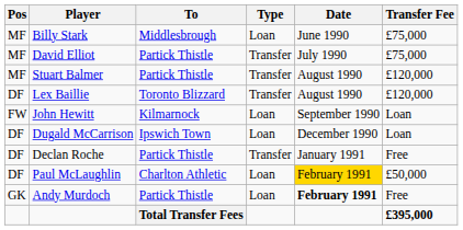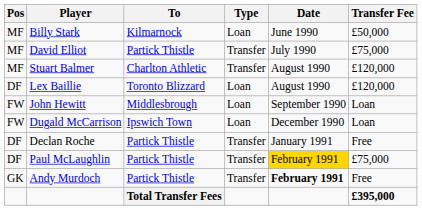Billy Stark | To: Middlesbrough -> Kilmarnock
Billy Stark | Transfer Fee: £75,000 -> £50,000
Stuart Balmer | To: Partick Thistle -> Charlton Athletic
Lex Baillie | Type: Transfer -> Loan
John Hewitt | To: Kilmarnock -> Middlesbrough
Dugald McCarrison | Pos: DF -> FW
Paul McLaughlin | To: Charlton Athletic -> Partick Thistle
Paul McLaughlin | Type: Loan -> Transfer
Paul McLaughlin | Transfer Fee: £50,000 -> £75,000
Andy Murdoch | Type: Loan -> Transfer
